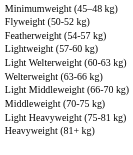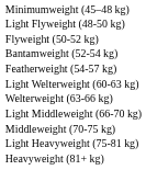+ row: Light Flyweight (48-50 kg)
+ row: Bantamweight (52-54 kg)
- row: Lightweight (57-60 kg)
